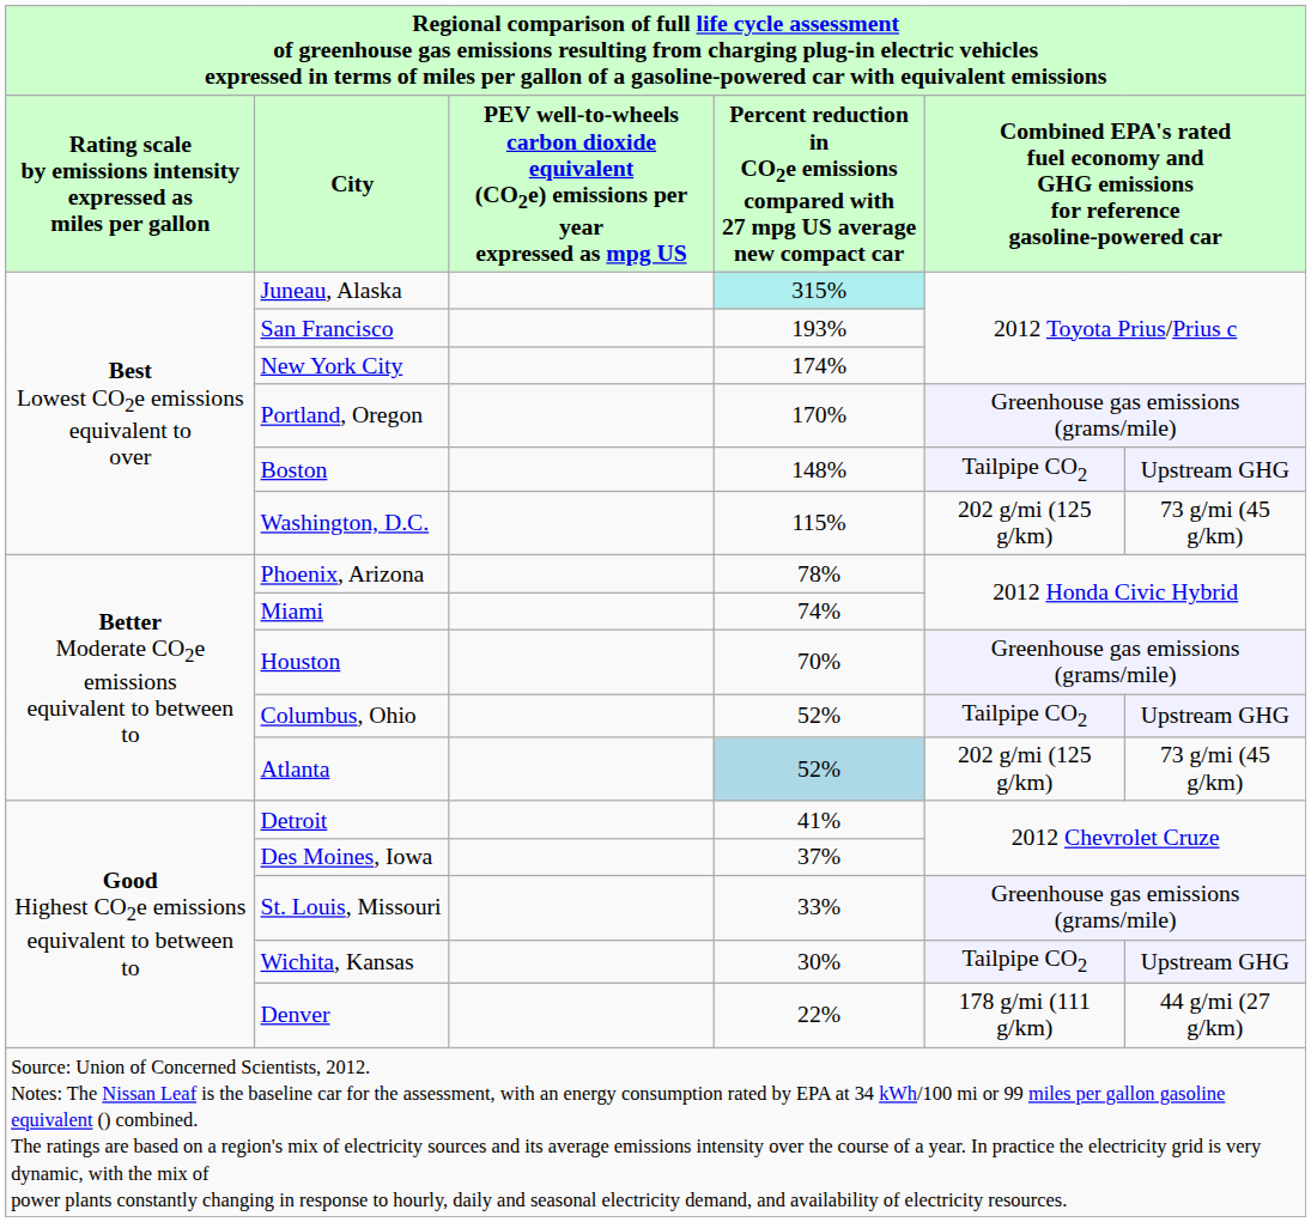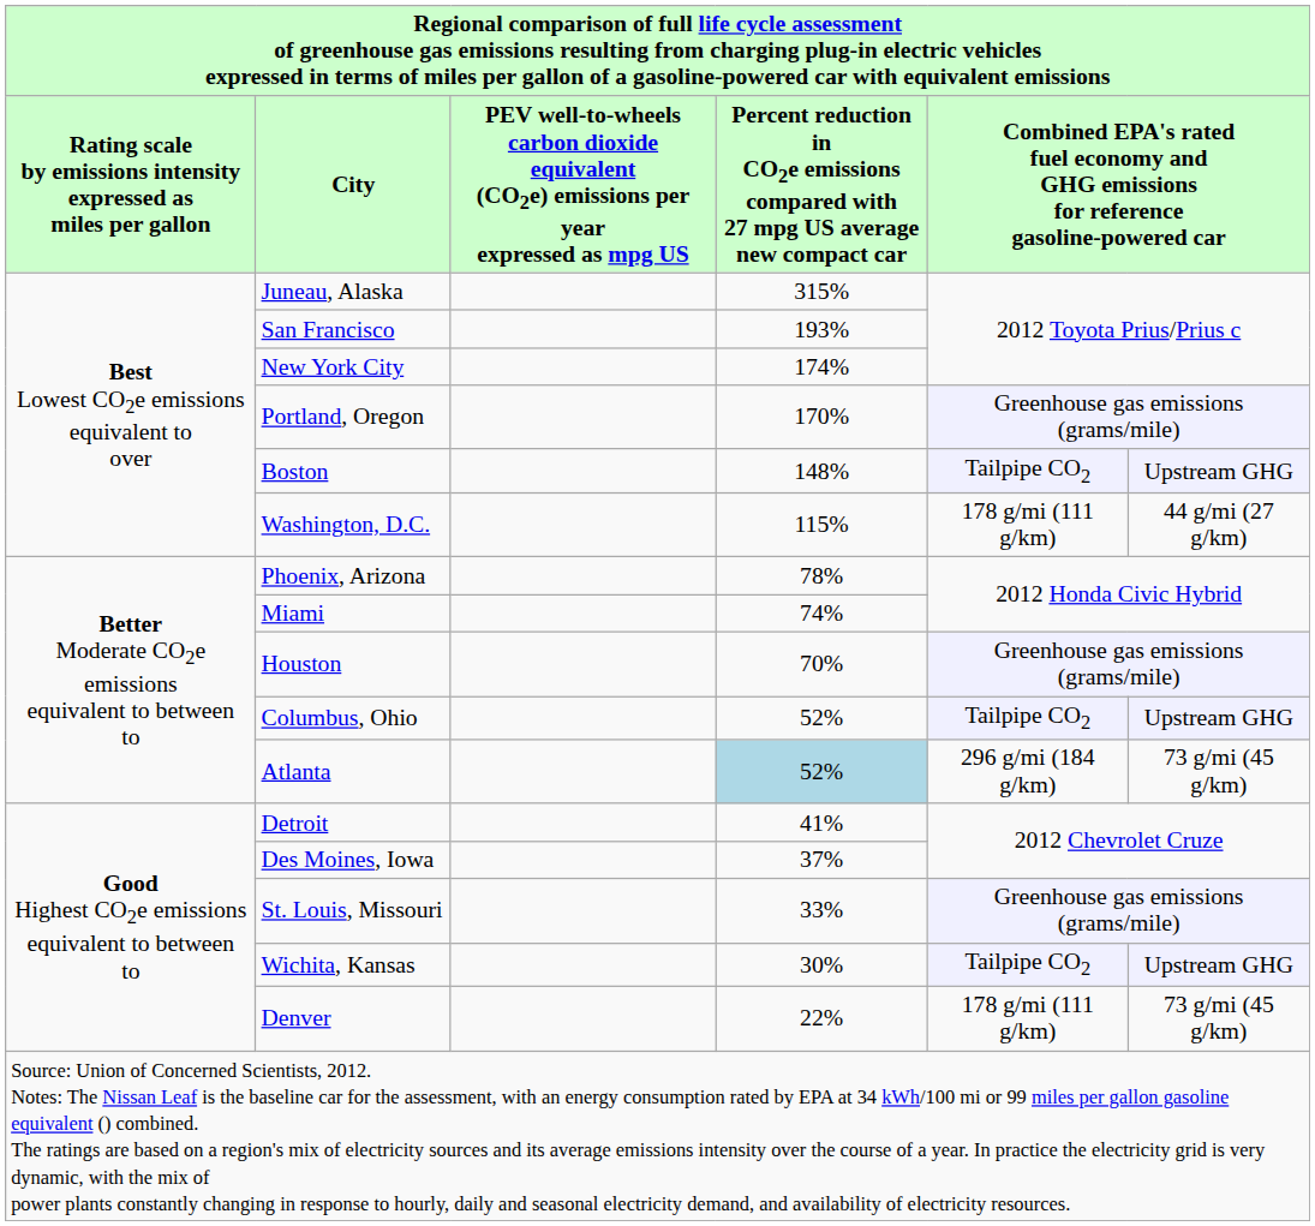Juneau, Alaska | column 4: paleturquoise background -> no background
Washington, D.C. | column 5: 202 g/mi (125 g/km) -> 178 g/mi (111 g/km)
Washington, D.C. | column 6: 73 g/mi (45 g/km) -> 44 g/mi (27 g/km)
Atlanta | column 5: 202 g/mi (125 g/km) -> 296 g/mi (184 g/km)
Denver | column 6: 44 g/mi (27 g/km) -> 73 g/mi (45 g/km)
